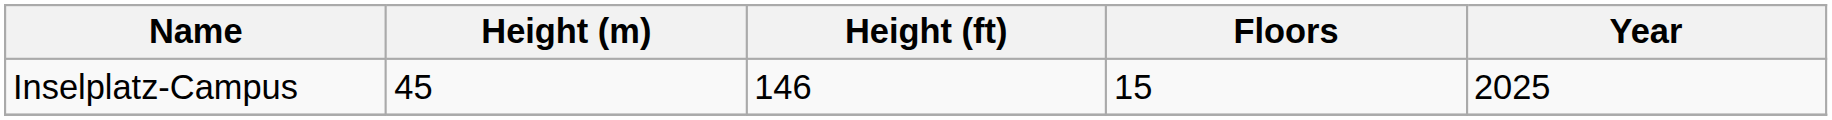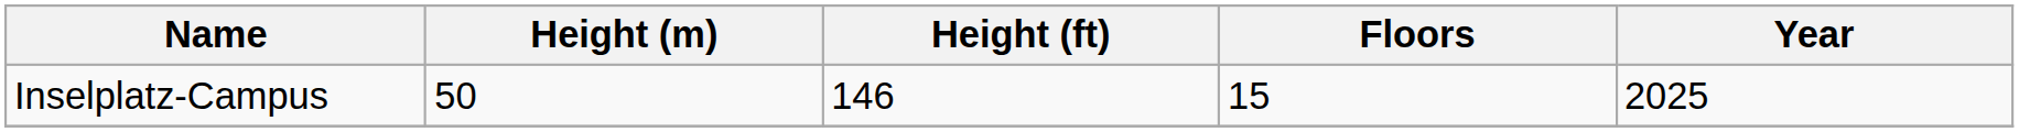Inselplatz-Campus | Height (m): 45 -> 50
